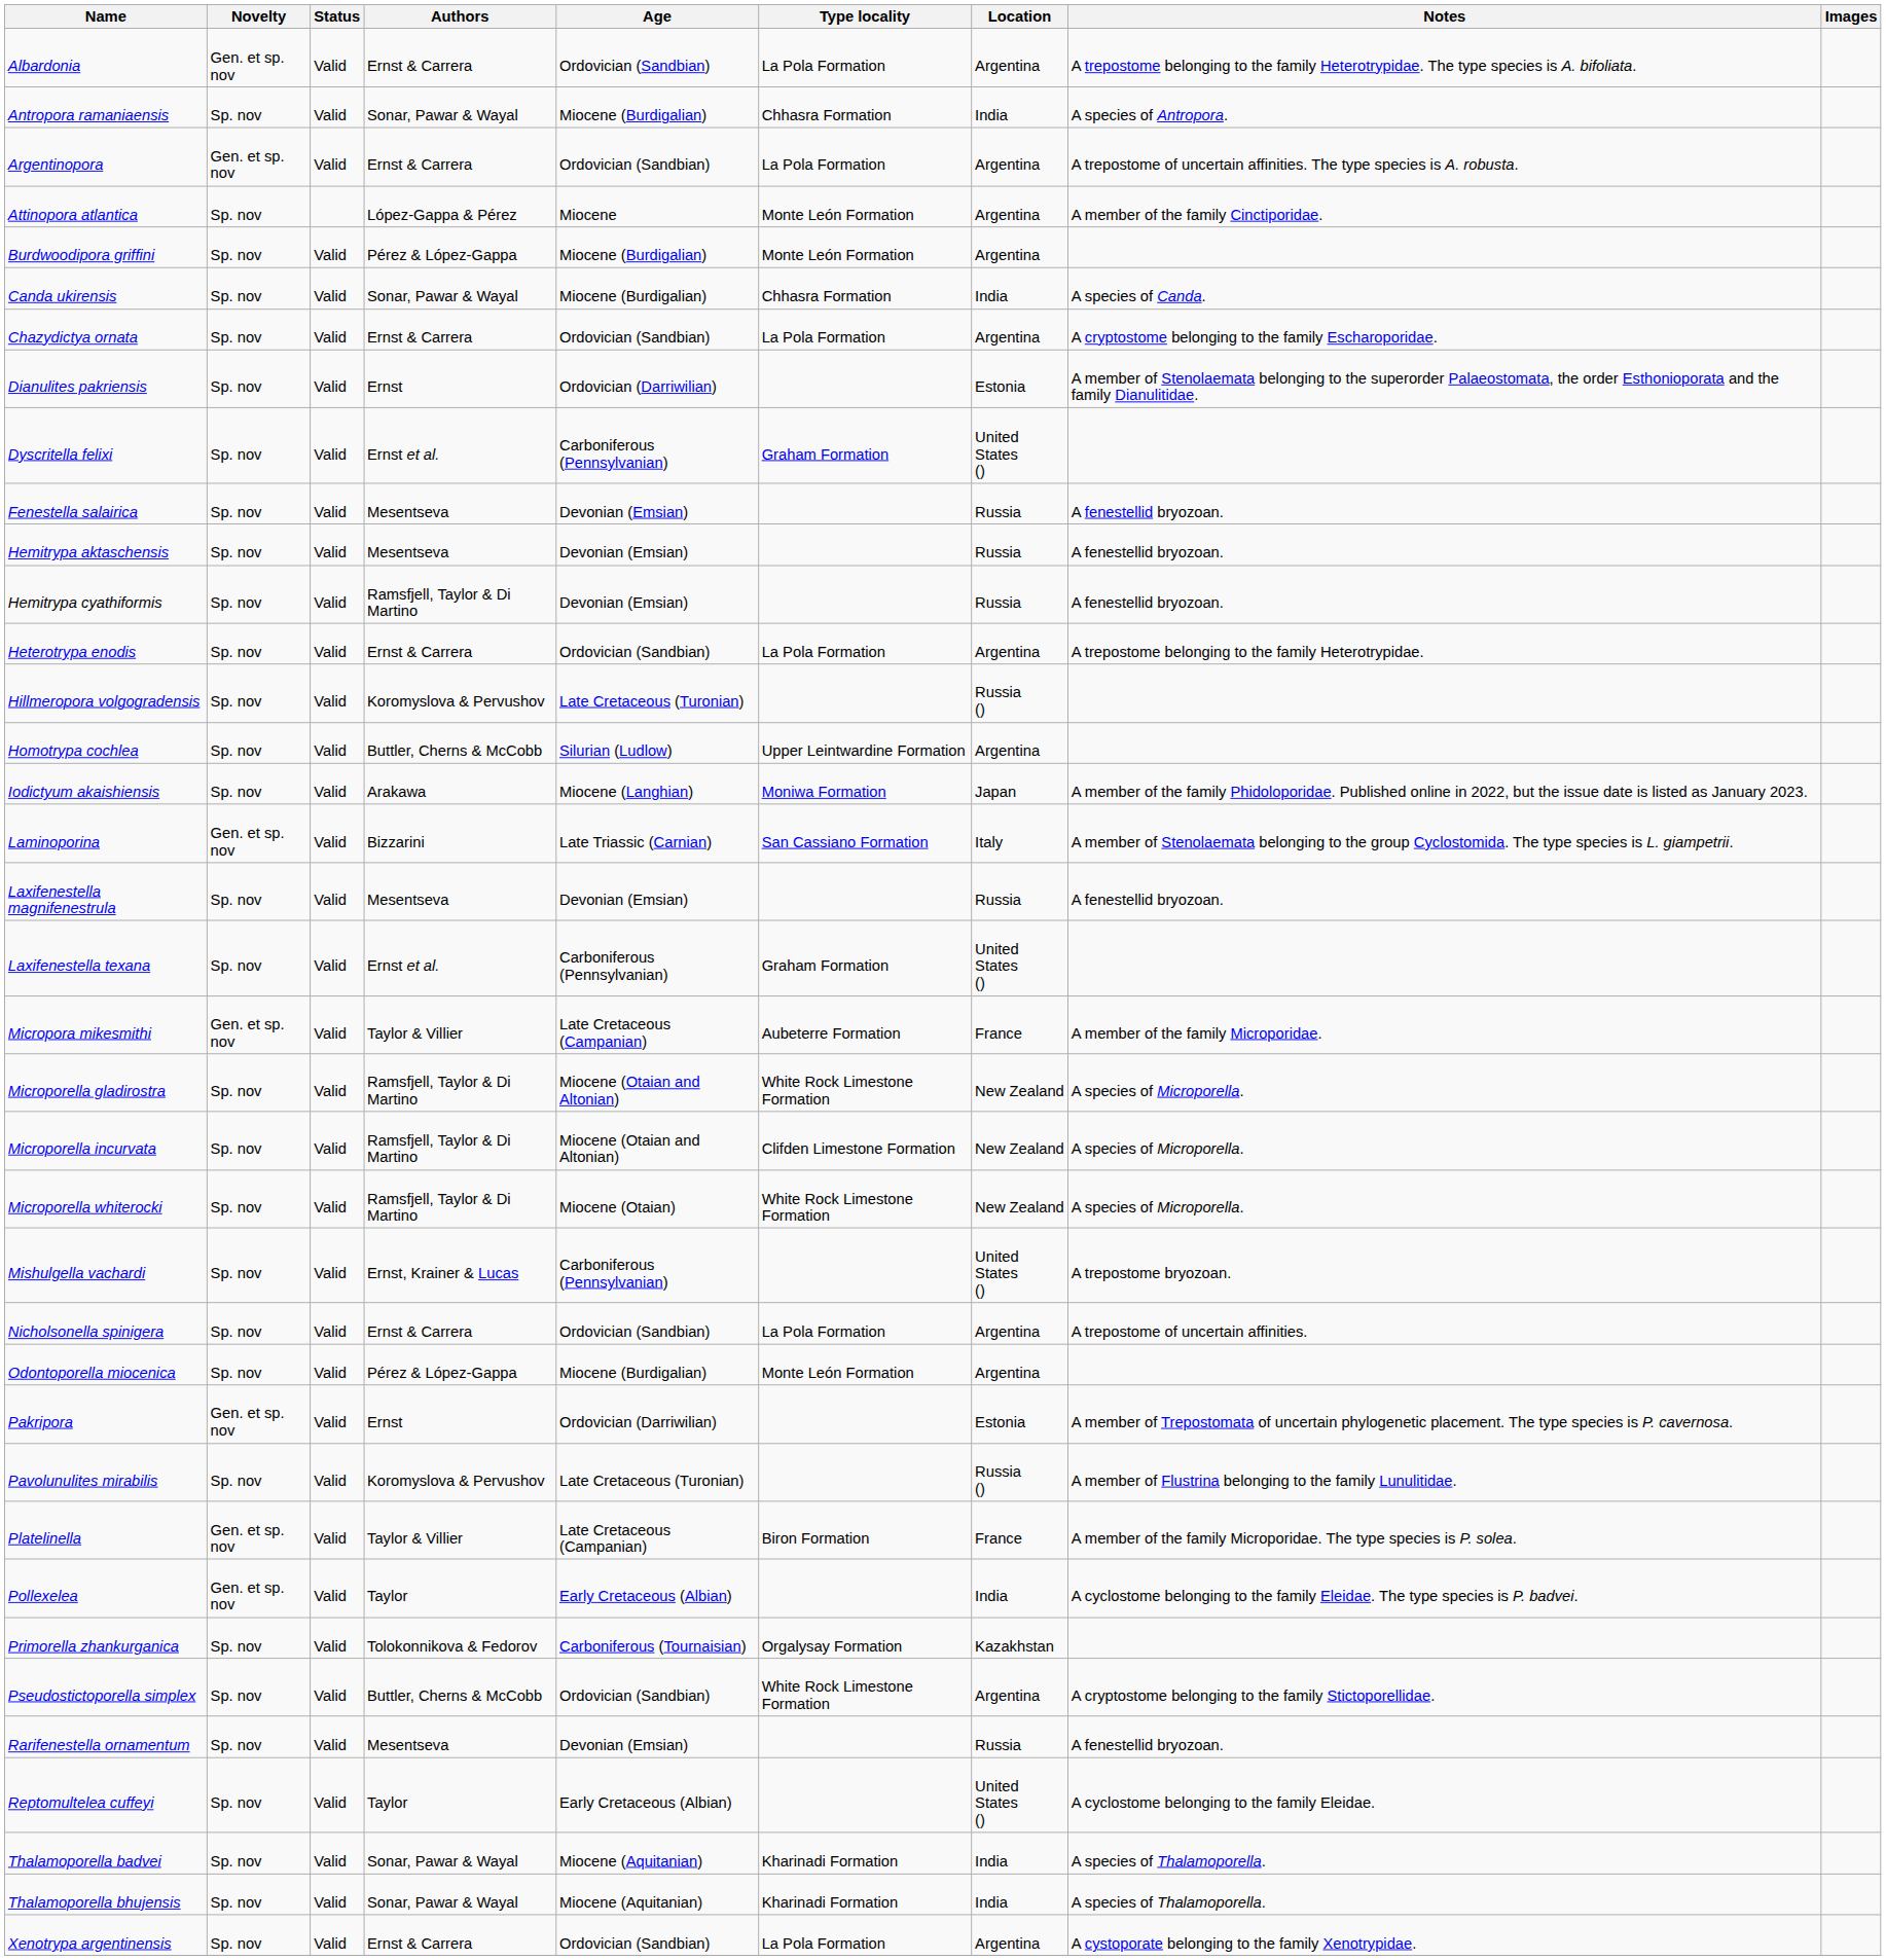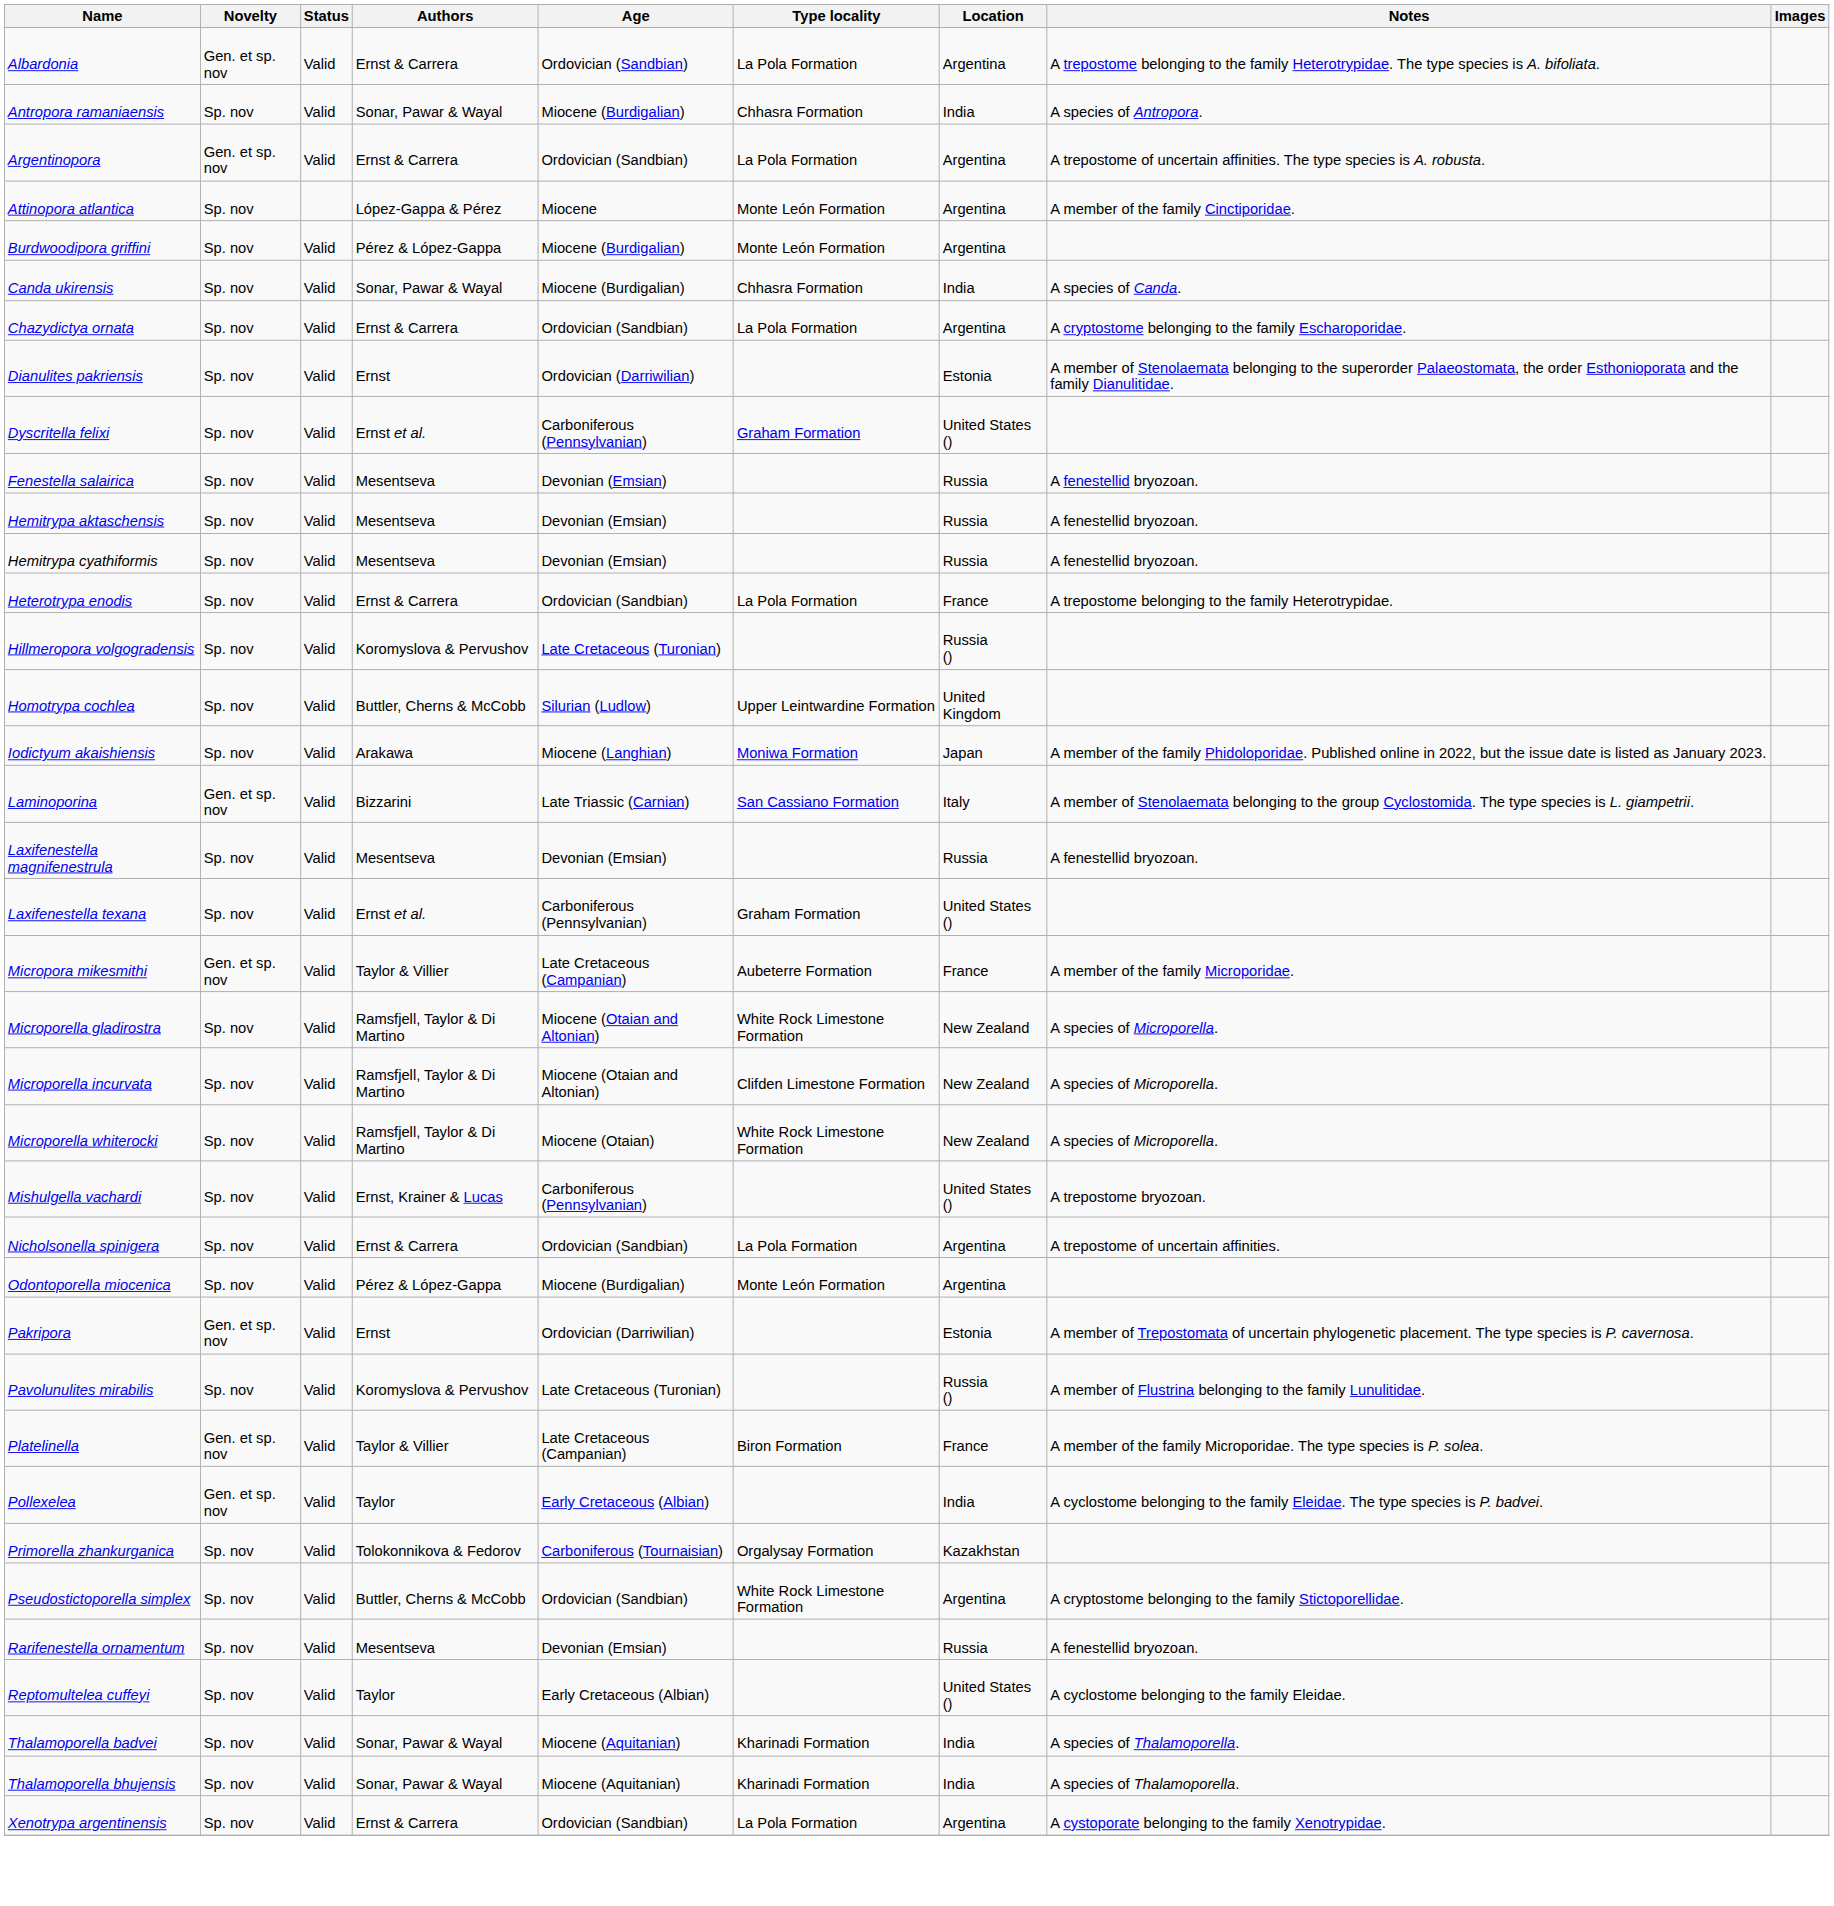Hemitrypa cyathiformis | Authors: Ramsfjell, Taylor & Di Martino -> Mesentseva
Heterotrypa enodis | Location: Argentina -> France
Homotrypa cochlea | Location: Argentina -> United Kingdom
